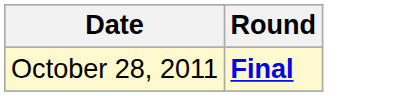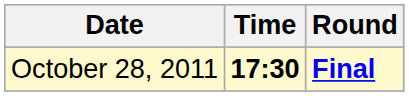+ column: Time | 17:30
